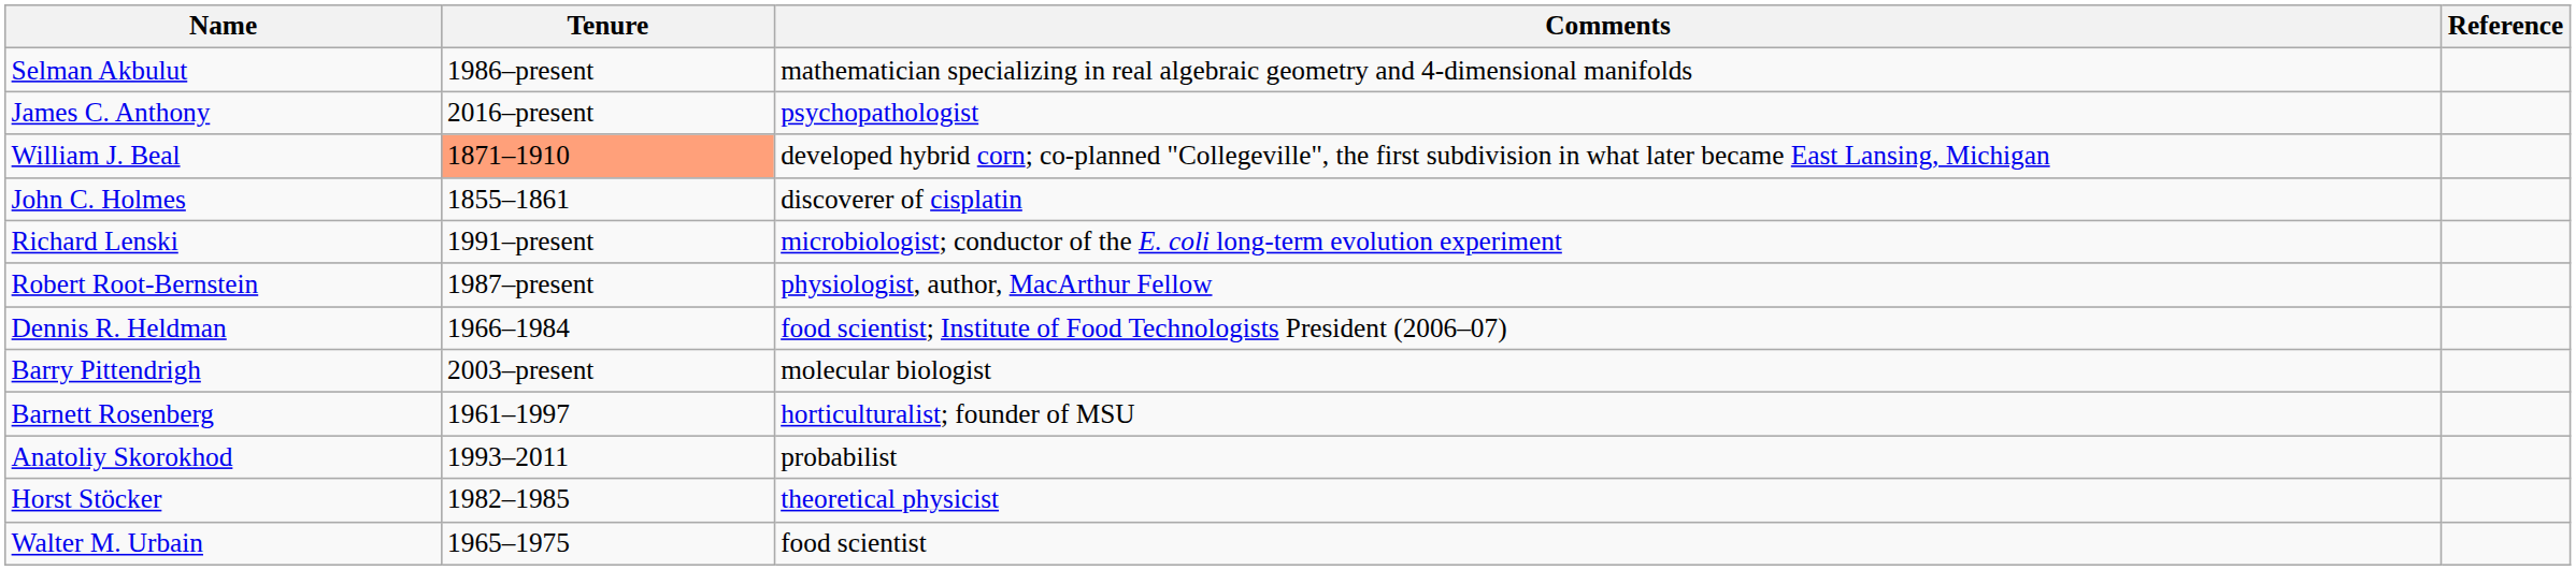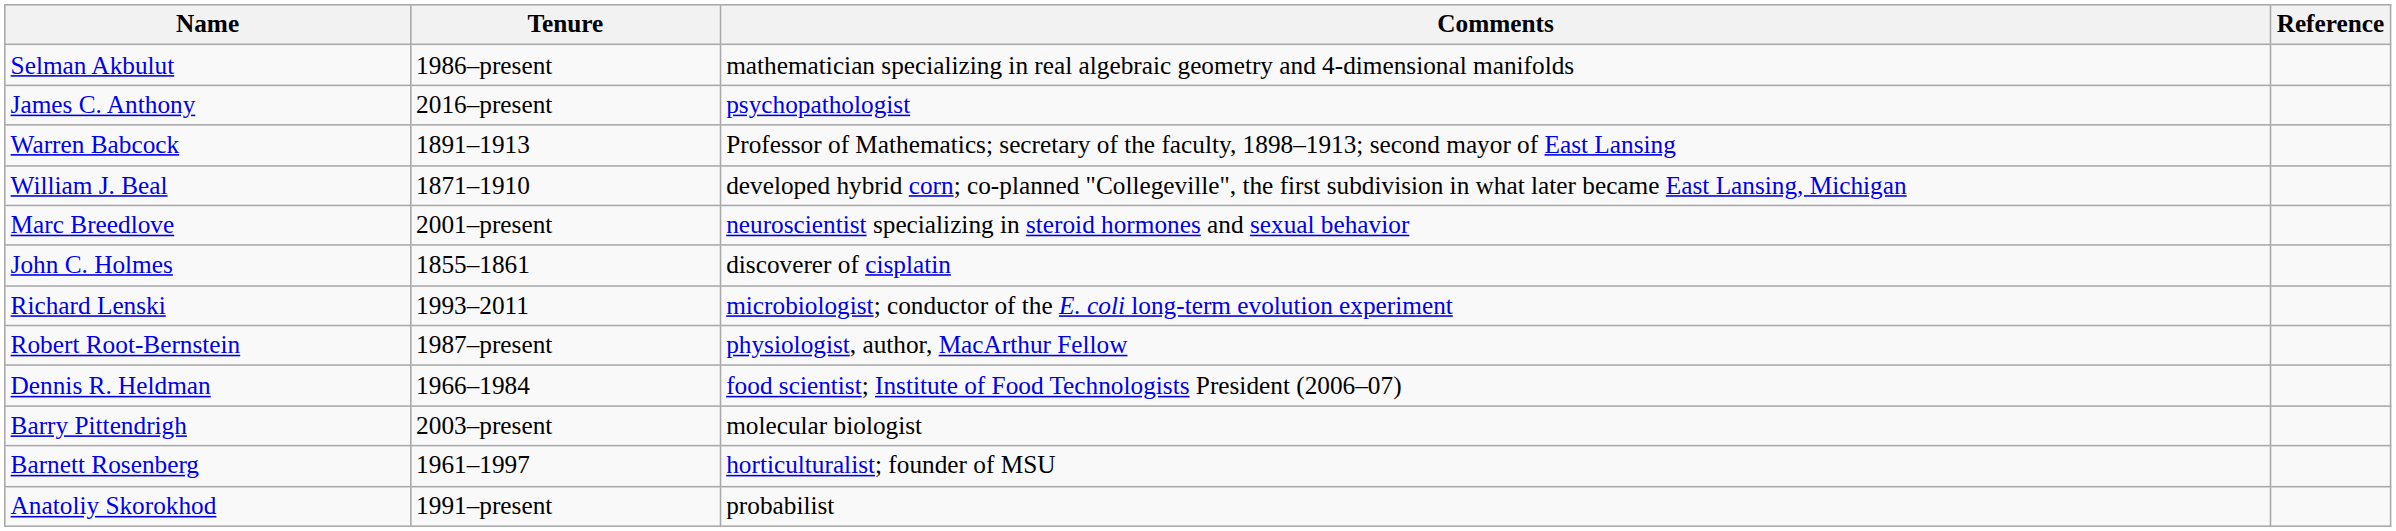+ row: Warren Babcock | 1891–1913 | Professor of Mathematics; secretary of the faculty, 1898–1913; second mayor of East Lansing
William J. Beal | Tenure: lightsalmon background -> no background
+ row: Marc Breedlove | 2001–present | neuroscientist specializing in steroid hormones and sexual behavior
Richard Lenski | Tenure: 1991–present -> 1993–2011
Anatoliy Skorokhod | Tenure: 1993–2011 -> 1991–present
- row: Horst Stöcker | 1982–1985 | theoretical physicist
- row: Walter M. Urbain | 1965–1975 | food scientist
